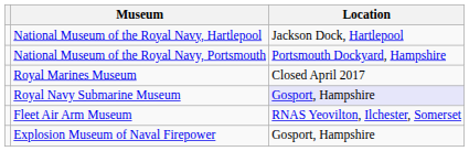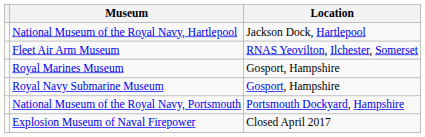rows swapped: National Museum of the Royal Navy, Portsmouth <-> Fleet Air Arm Museum
Royal Marines Museum | Location: Closed April 2017 -> Gosport, Hampshire
Royal Navy Submarine Museum | Location: lavender background -> no background
Explosion Museum of Naval Firepower | Location: Gosport, Hampshire -> Closed April 2017
